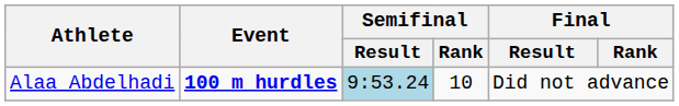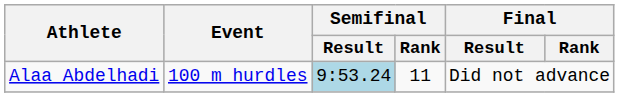Alaa Abdelhadi | Event: bold -> normal
Alaa Abdelhadi | Semifinal / Rank: 10 -> 11
